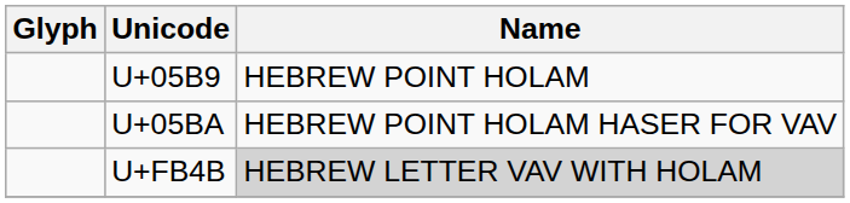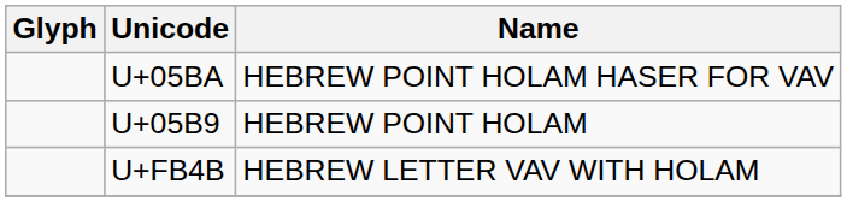rows swapped: U+05B9 <-> U+05BA
U+FB4B | Name: lightgrey background -> no background
